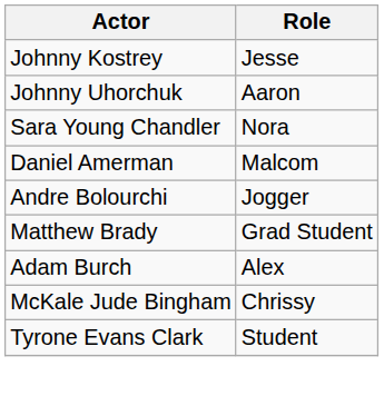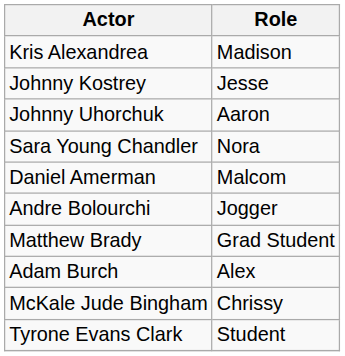+ row: Kris Alexandrea | Madison
